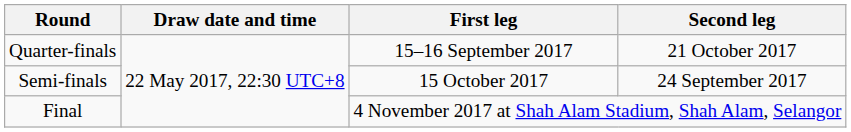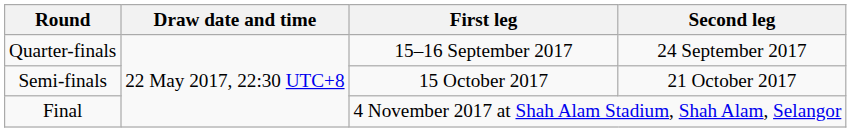Quarter-finals | Second leg: 21 October 2017 -> 24 September 2017
Semi-finals | Second leg: 24 September 2017 -> 21 October 2017
